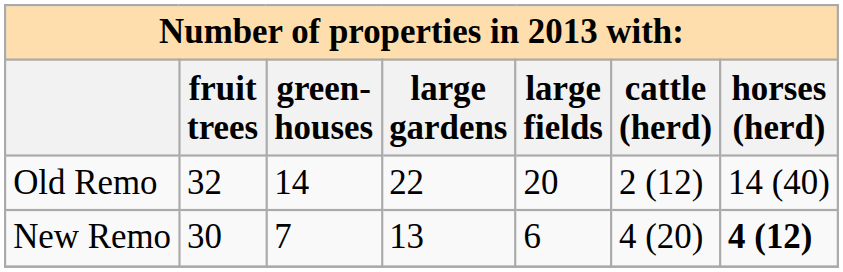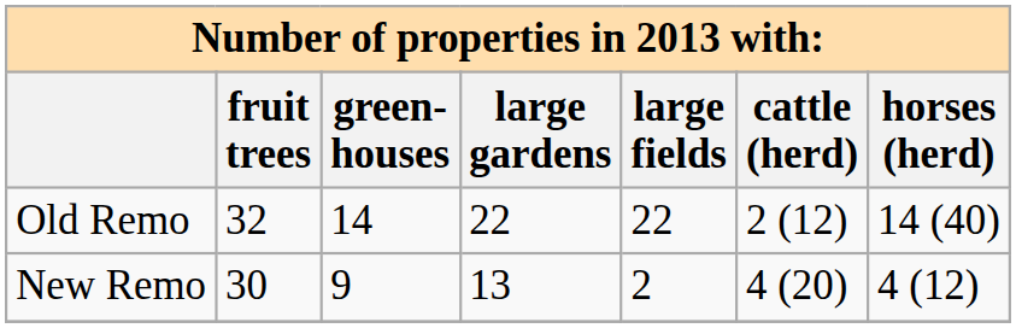Old Remo | large fields: 20 -> 22
New Remo | green- houses: 7 -> 9
New Remo | large fields: 6 -> 2
New Remo | horses (herd): bold -> normal
